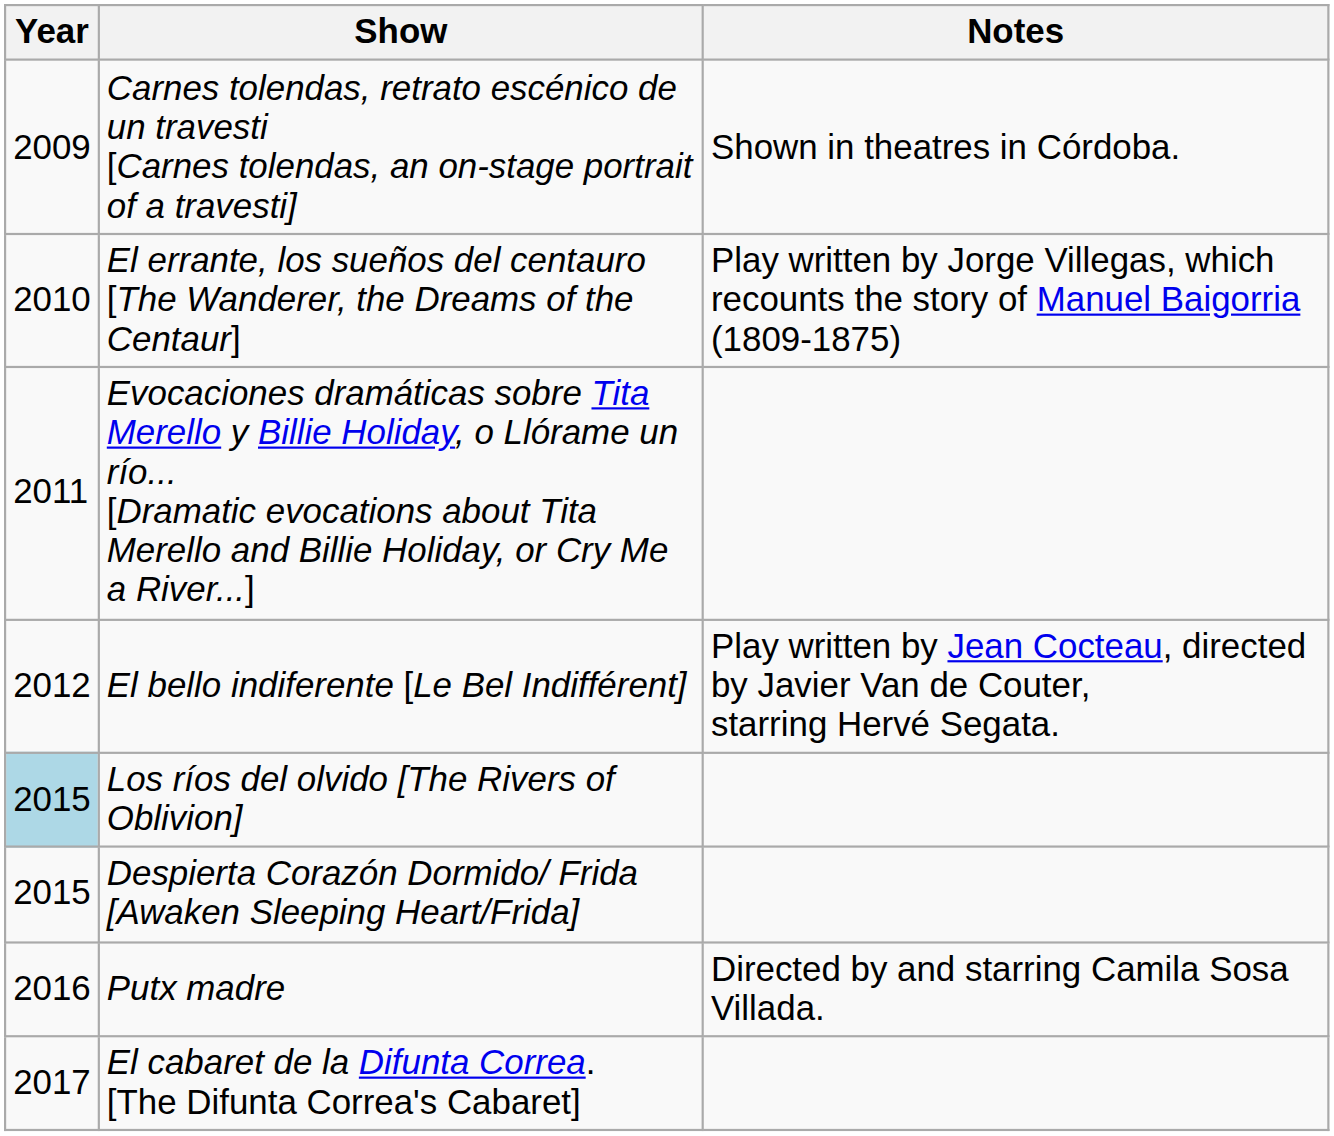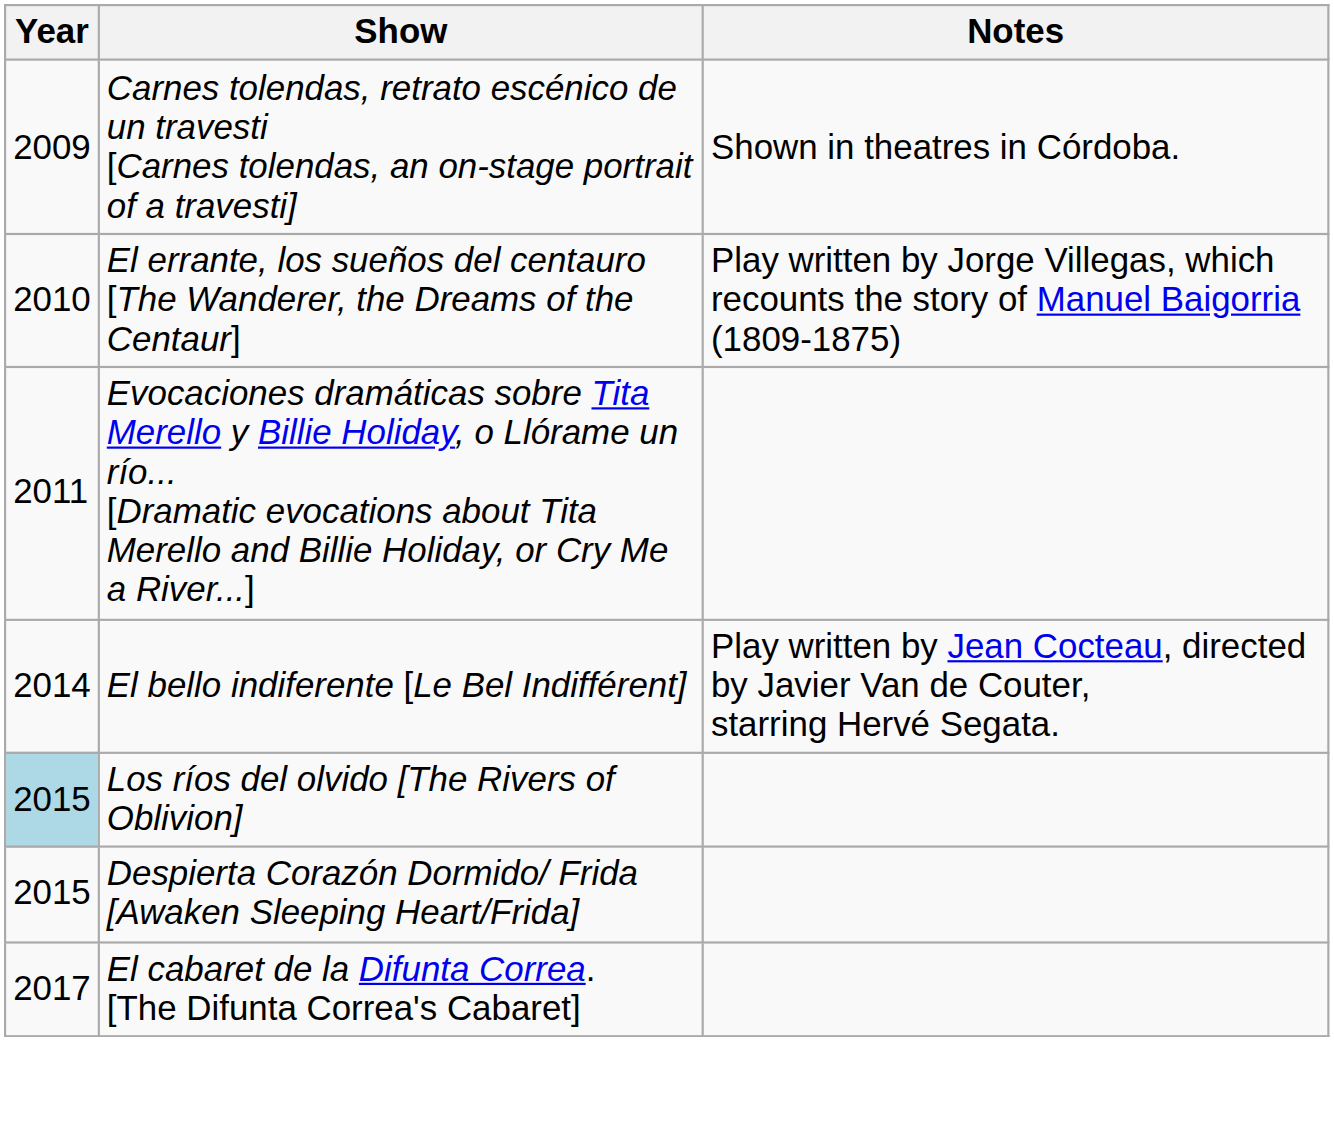El bello indiferente [Le Bel Indifférent] | Year: 2012 -> 2014
- row: 2016 | Putx madre | Directed by and starring Camila Sosa Villada.
